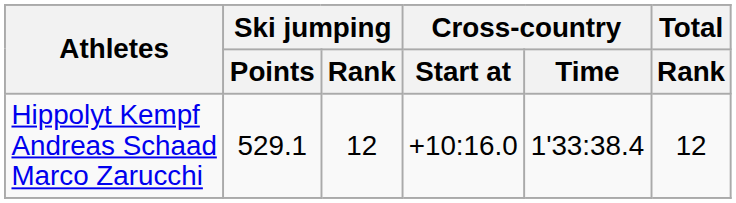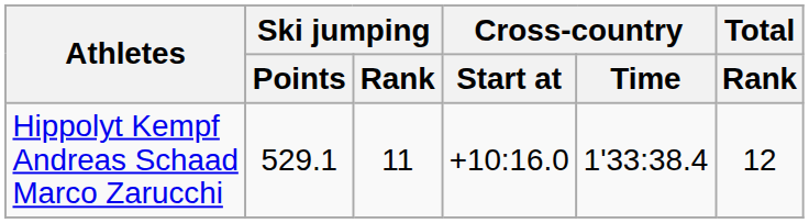Hippolyt Kempf Andreas Schaad Marco Zarucchi | Ski jumping / Rank: 12 -> 11
